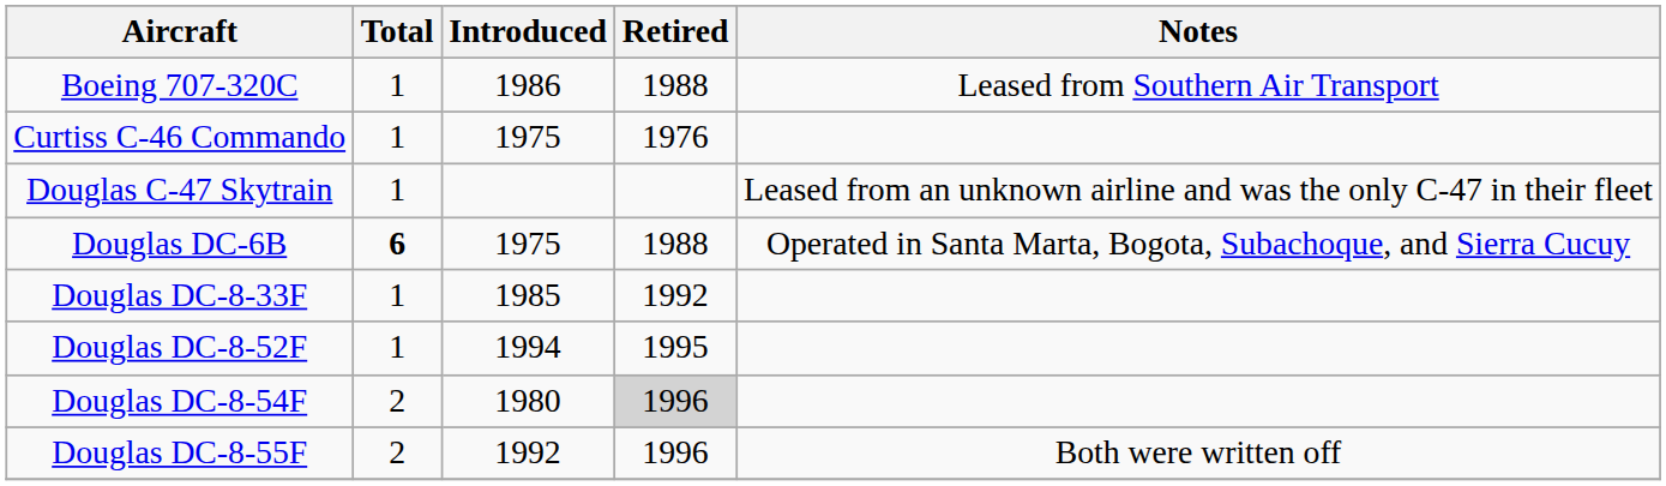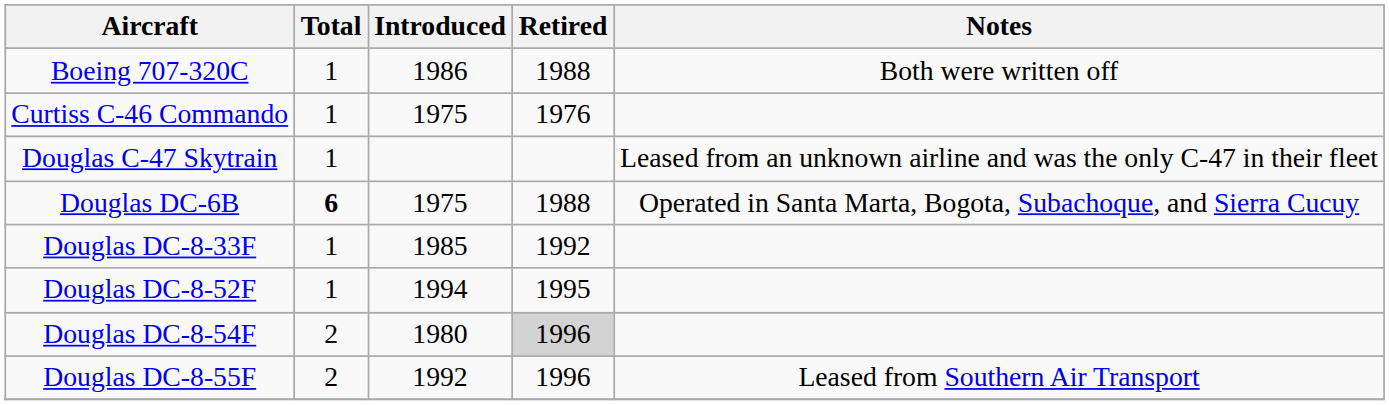Boeing 707-320C | Notes: Leased from Southern Air Transport -> Both were written off
Douglas DC-8-55F | Notes: Both were written off -> Leased from Southern Air Transport
